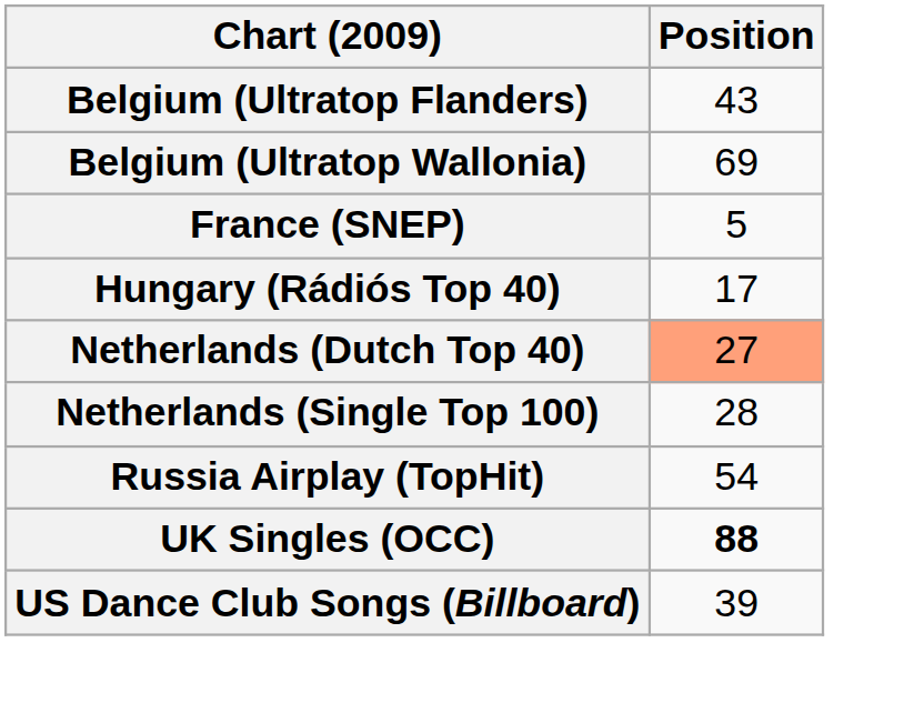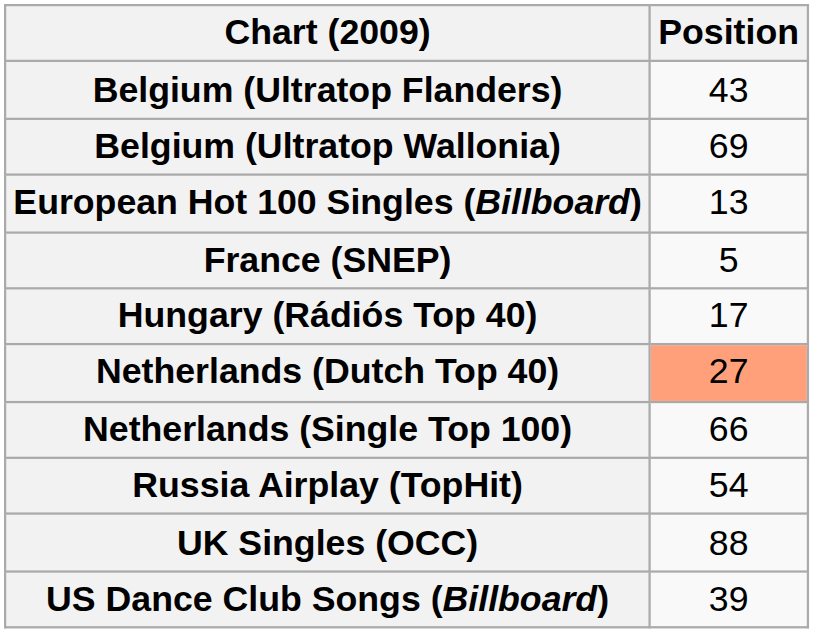+ row: European Hot 100 Singles (Billboard) | 13
Netherlands (Single Top 100) | Position: 28 -> 66
UK Singles (OCC) | Position: bold -> normal
